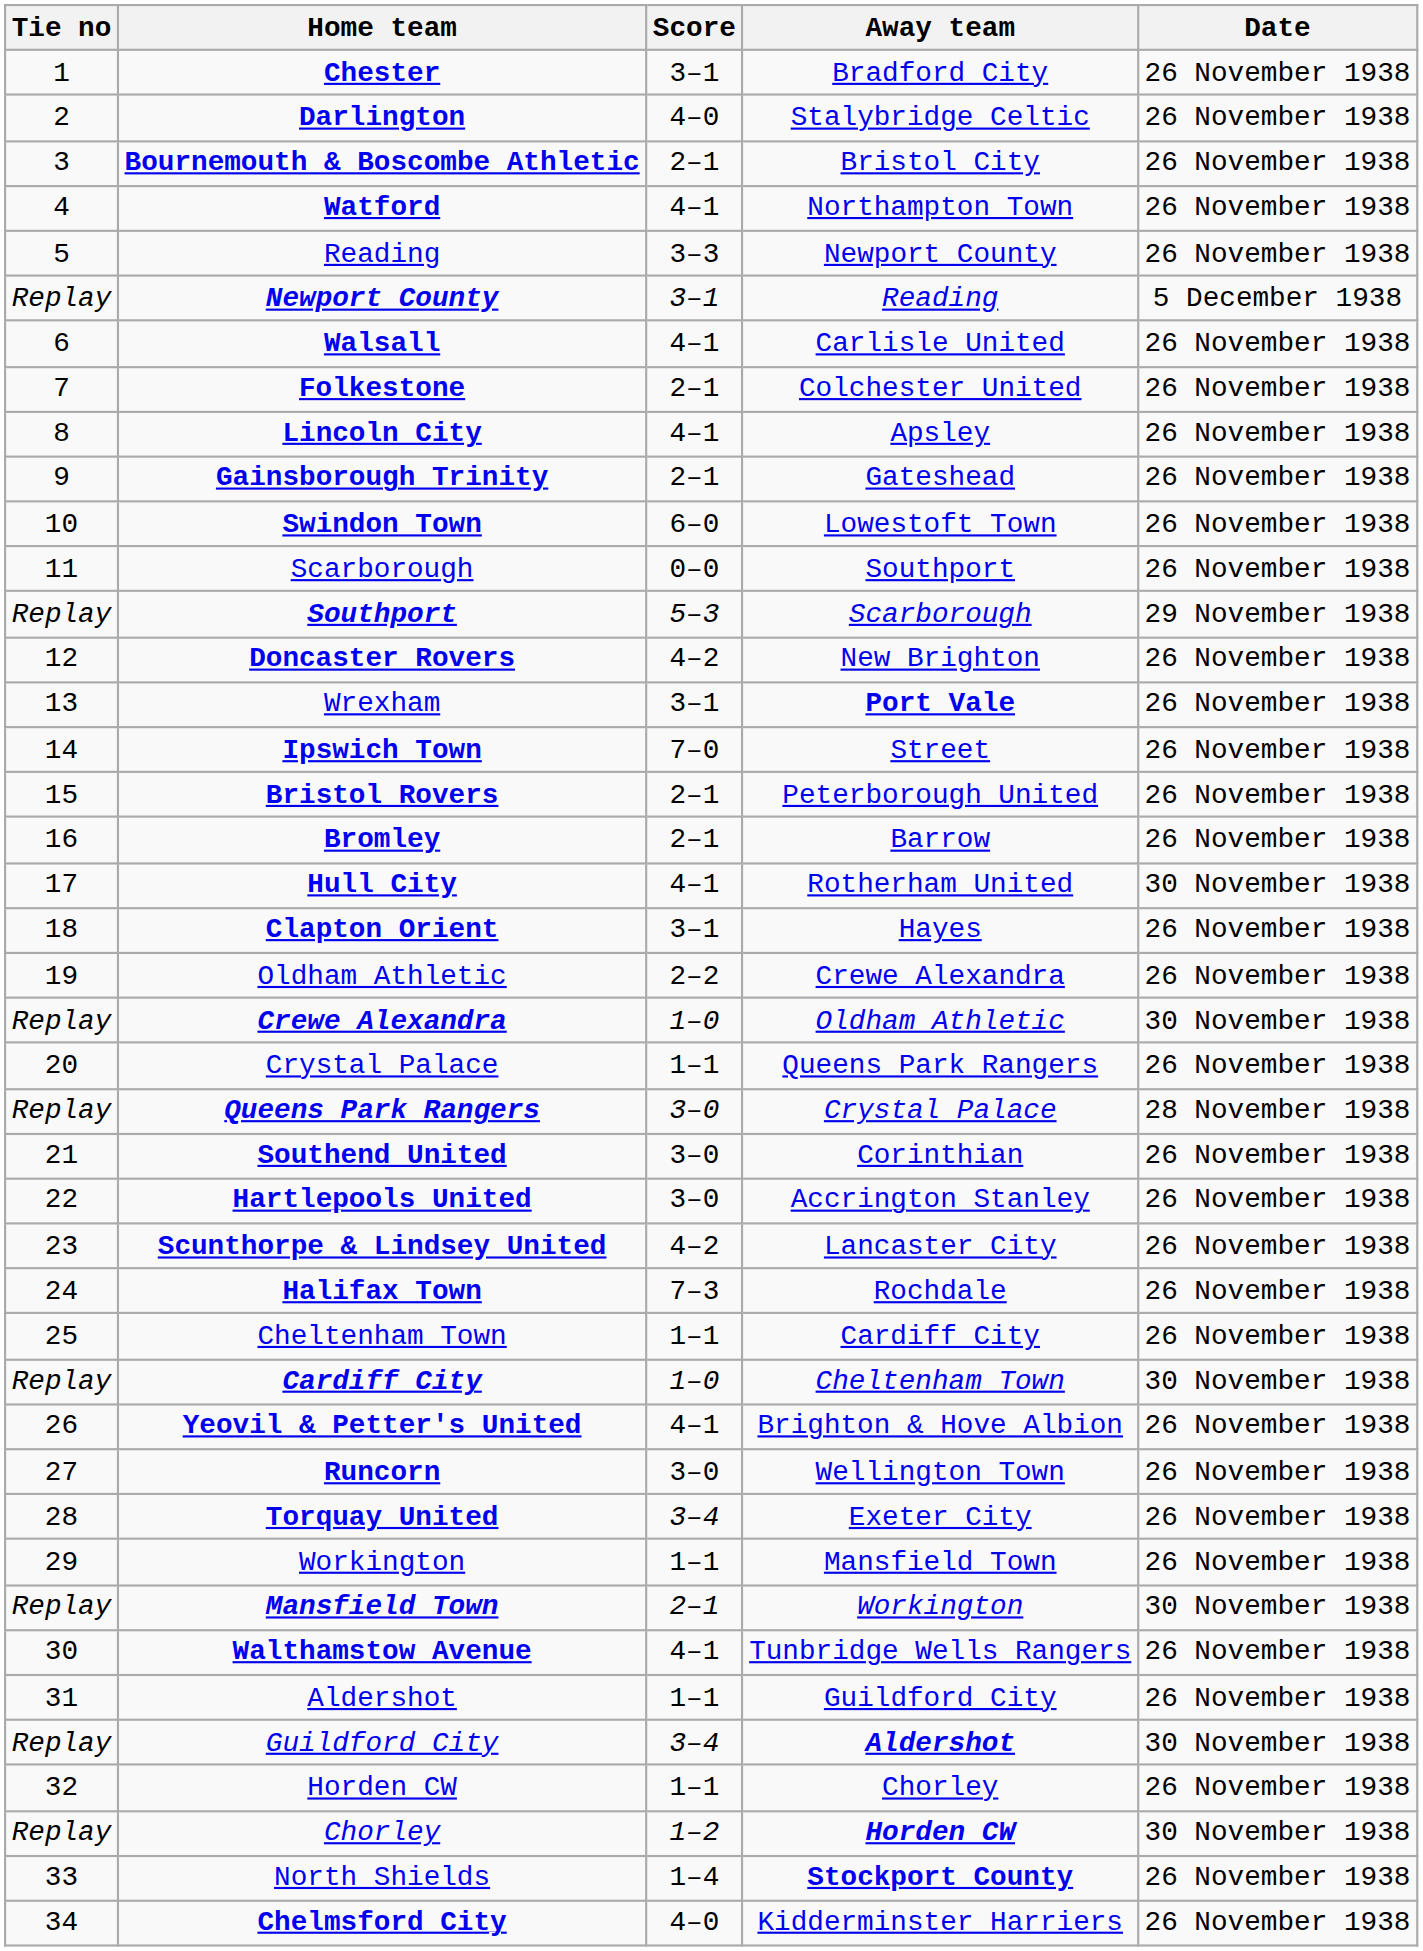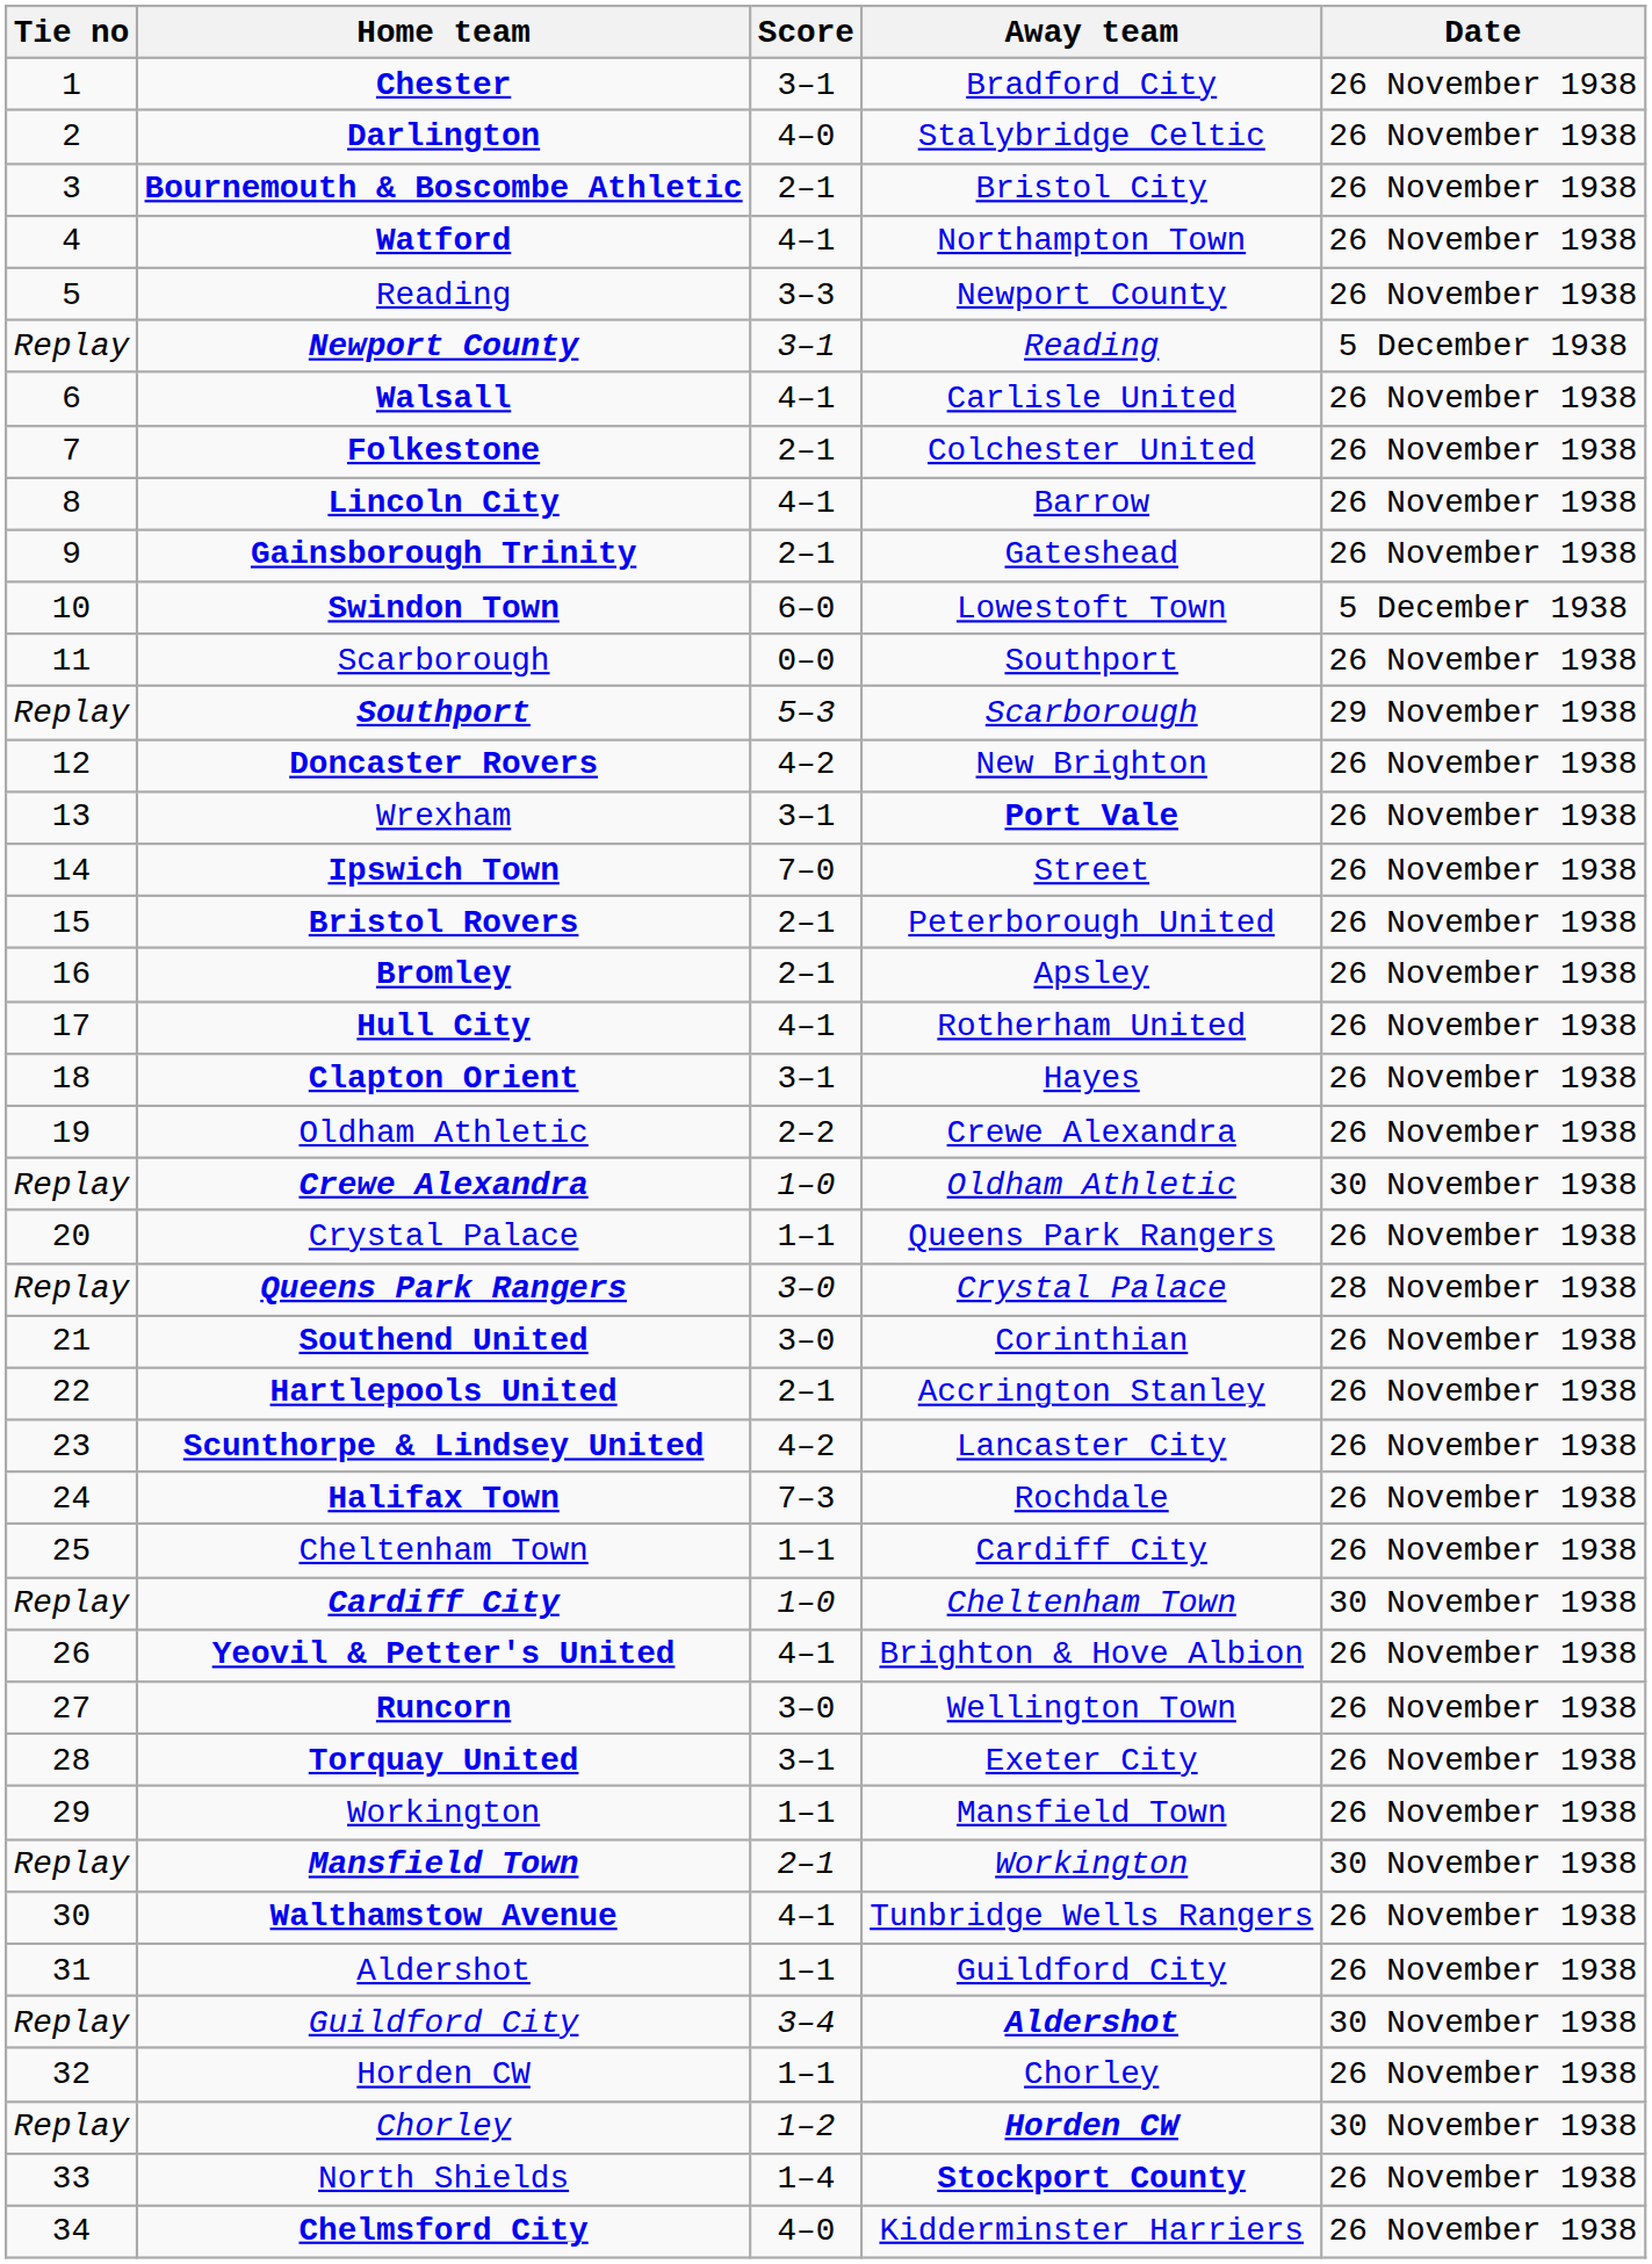Lincoln City | Away team: Apsley -> Barrow
Swindon Town | Date: 26 November 1938 -> 5 December 1938
Bromley | Away team: Barrow -> Apsley
Hull City | Date: 30 November 1938 -> 26 November 1938
Hartlepools United | Score: 3–0 -> 2–1
Torquay United | Score: 3–4 -> 3–1
